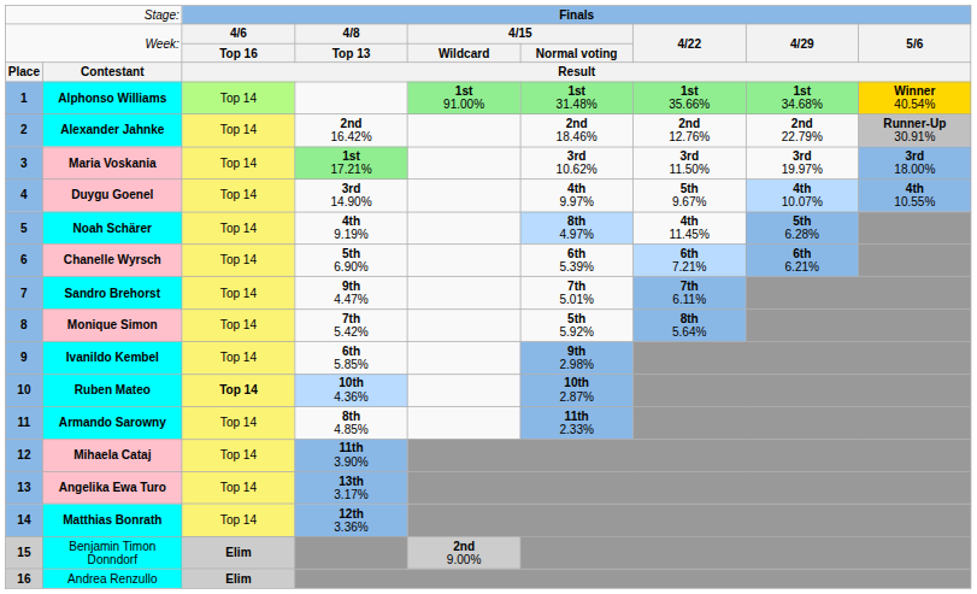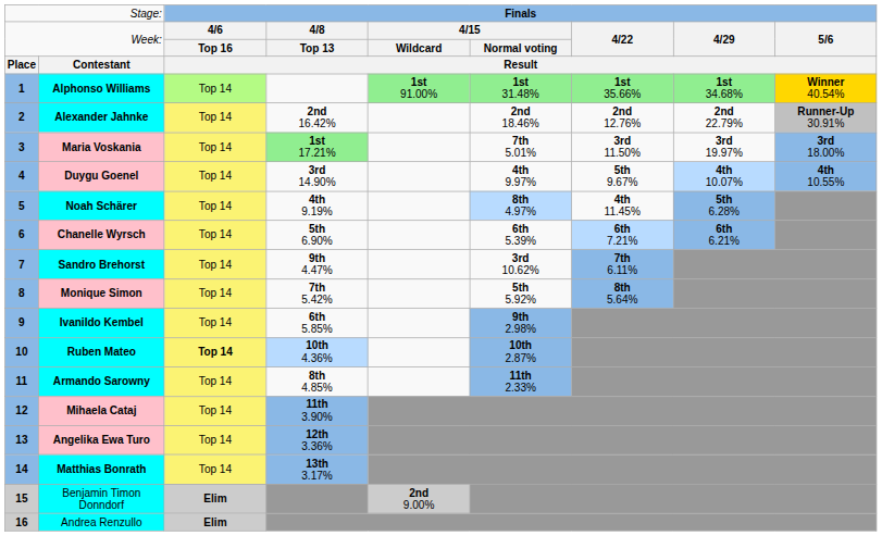Maria Voskania | column 6: 3rd 10.62% -> 7th 5.01%
Sandro Brehorst | column 6: 7th 5.01% -> 3rd 10.62%
Angelika Ewa Turo | column 4: 13th 3.17% -> 12th 3.36%
Matthias Bonrath | column 4: 12th 3.36% -> 13th 3.17%
